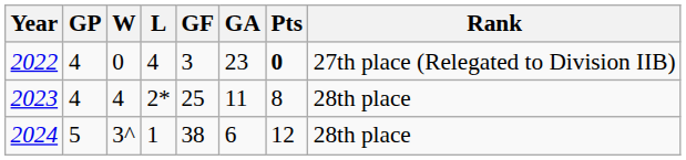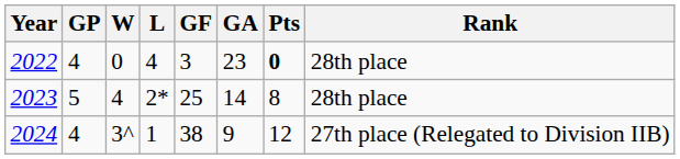2022 | Rank: 27th place (Relegated to Division IIB) -> 28th place
2023 | GP: 4 -> 5
2023 | GA: 11 -> 14
2024 | GP: 5 -> 4
2024 | GA: 6 -> 9
2024 | Rank: 28th place -> 27th place (Relegated to Division IIB)
